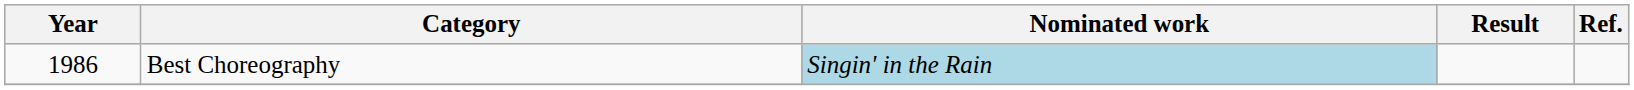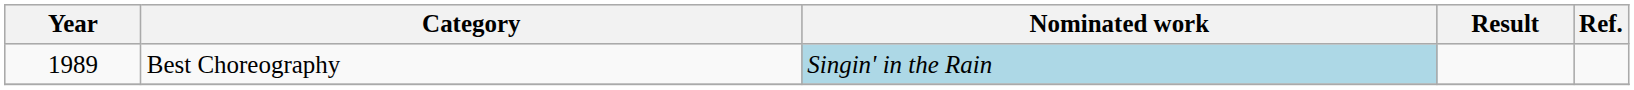Best Choreography | Year: 1986 -> 1989
